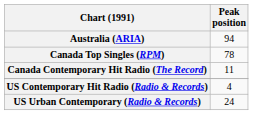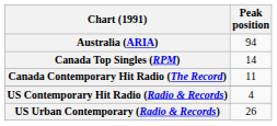Canada Top Singles (RPM) | Peak position: 78 -> 14
US Urban Contemporary (Radio & Records) | Peak position: 24 -> 26
